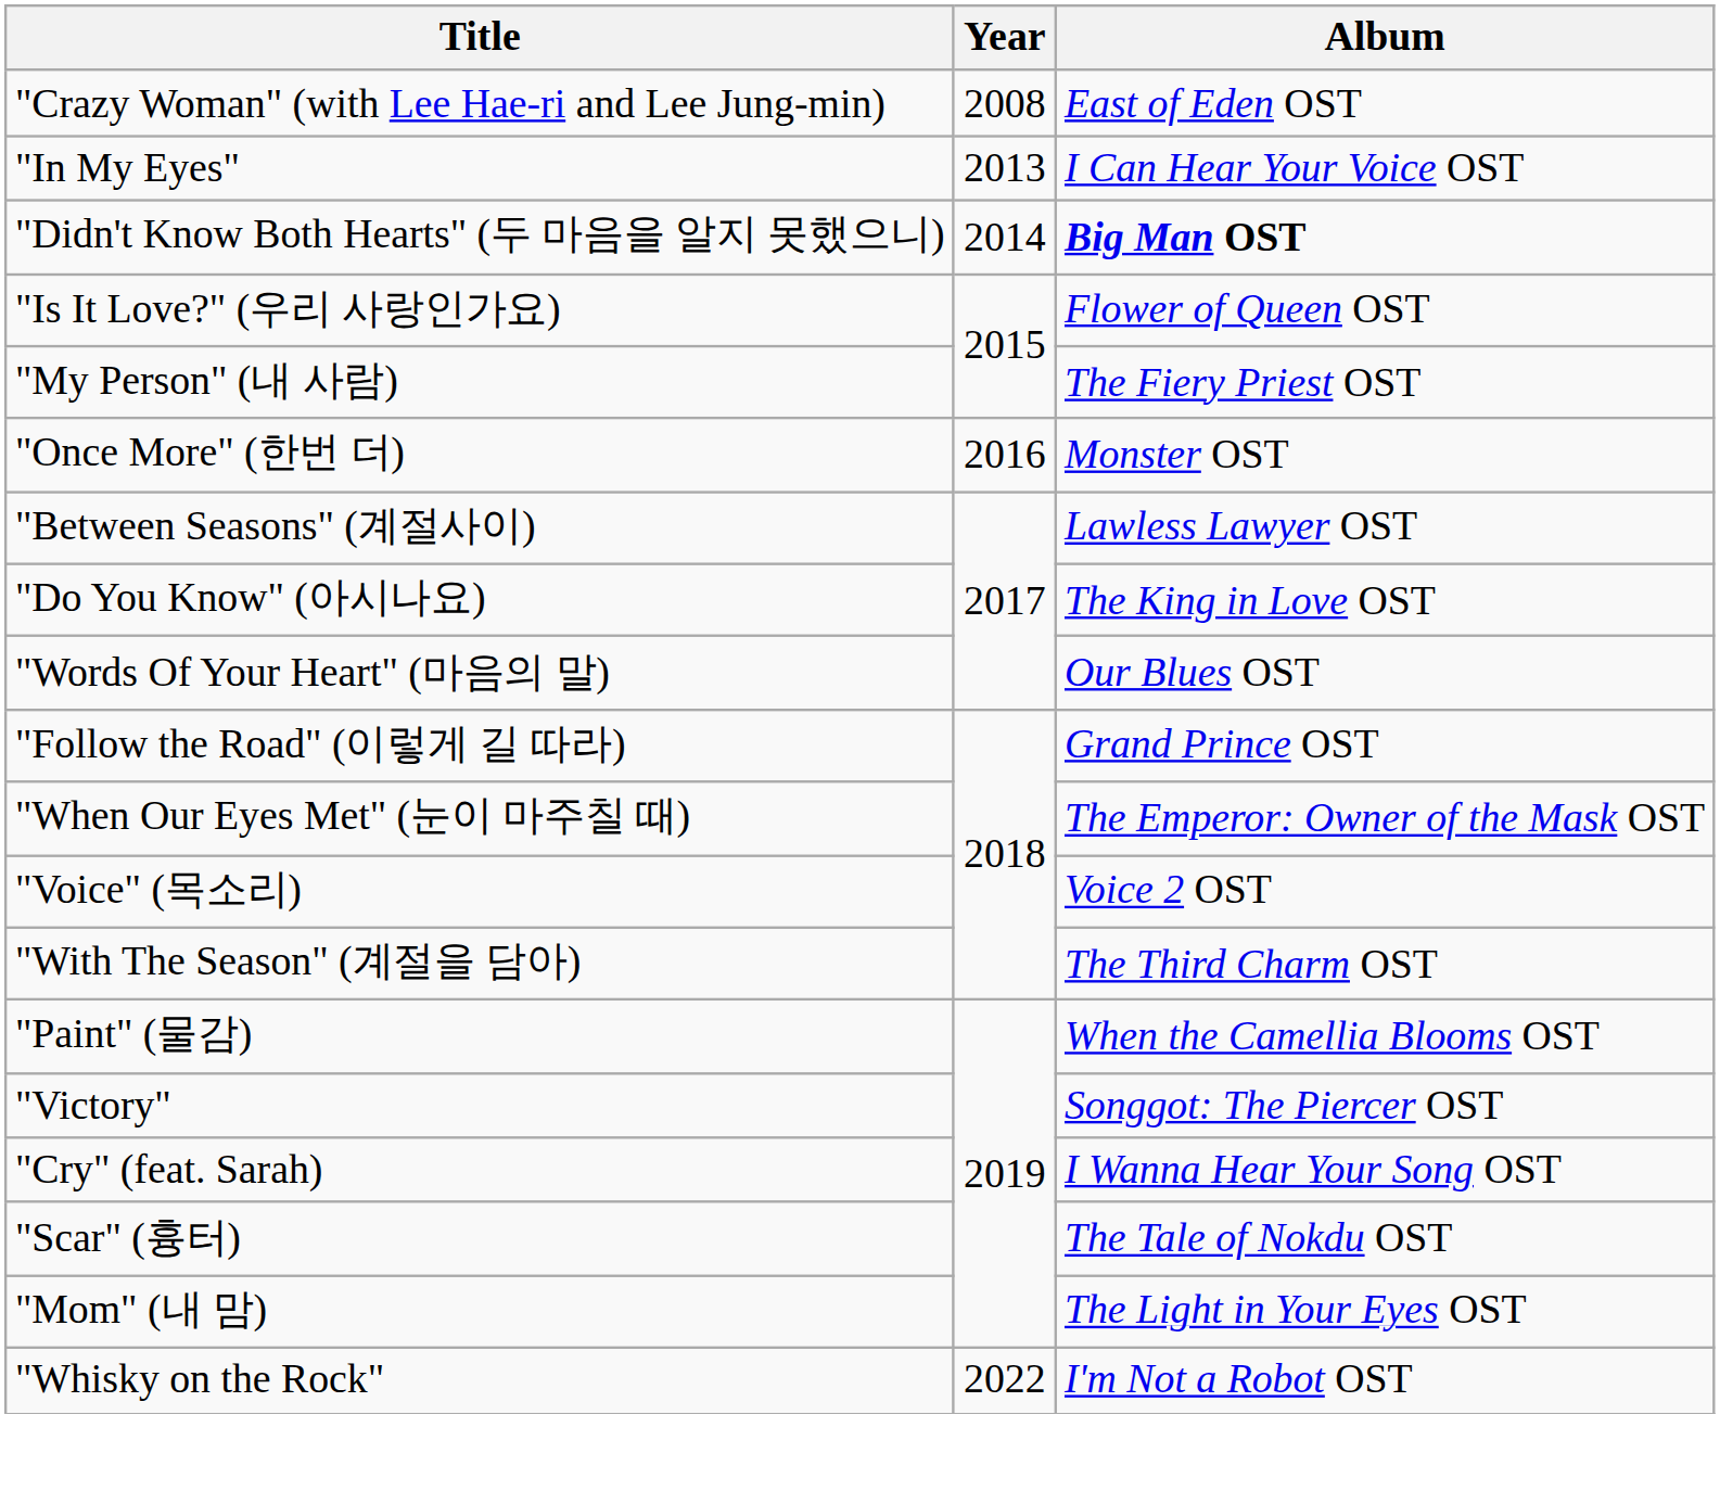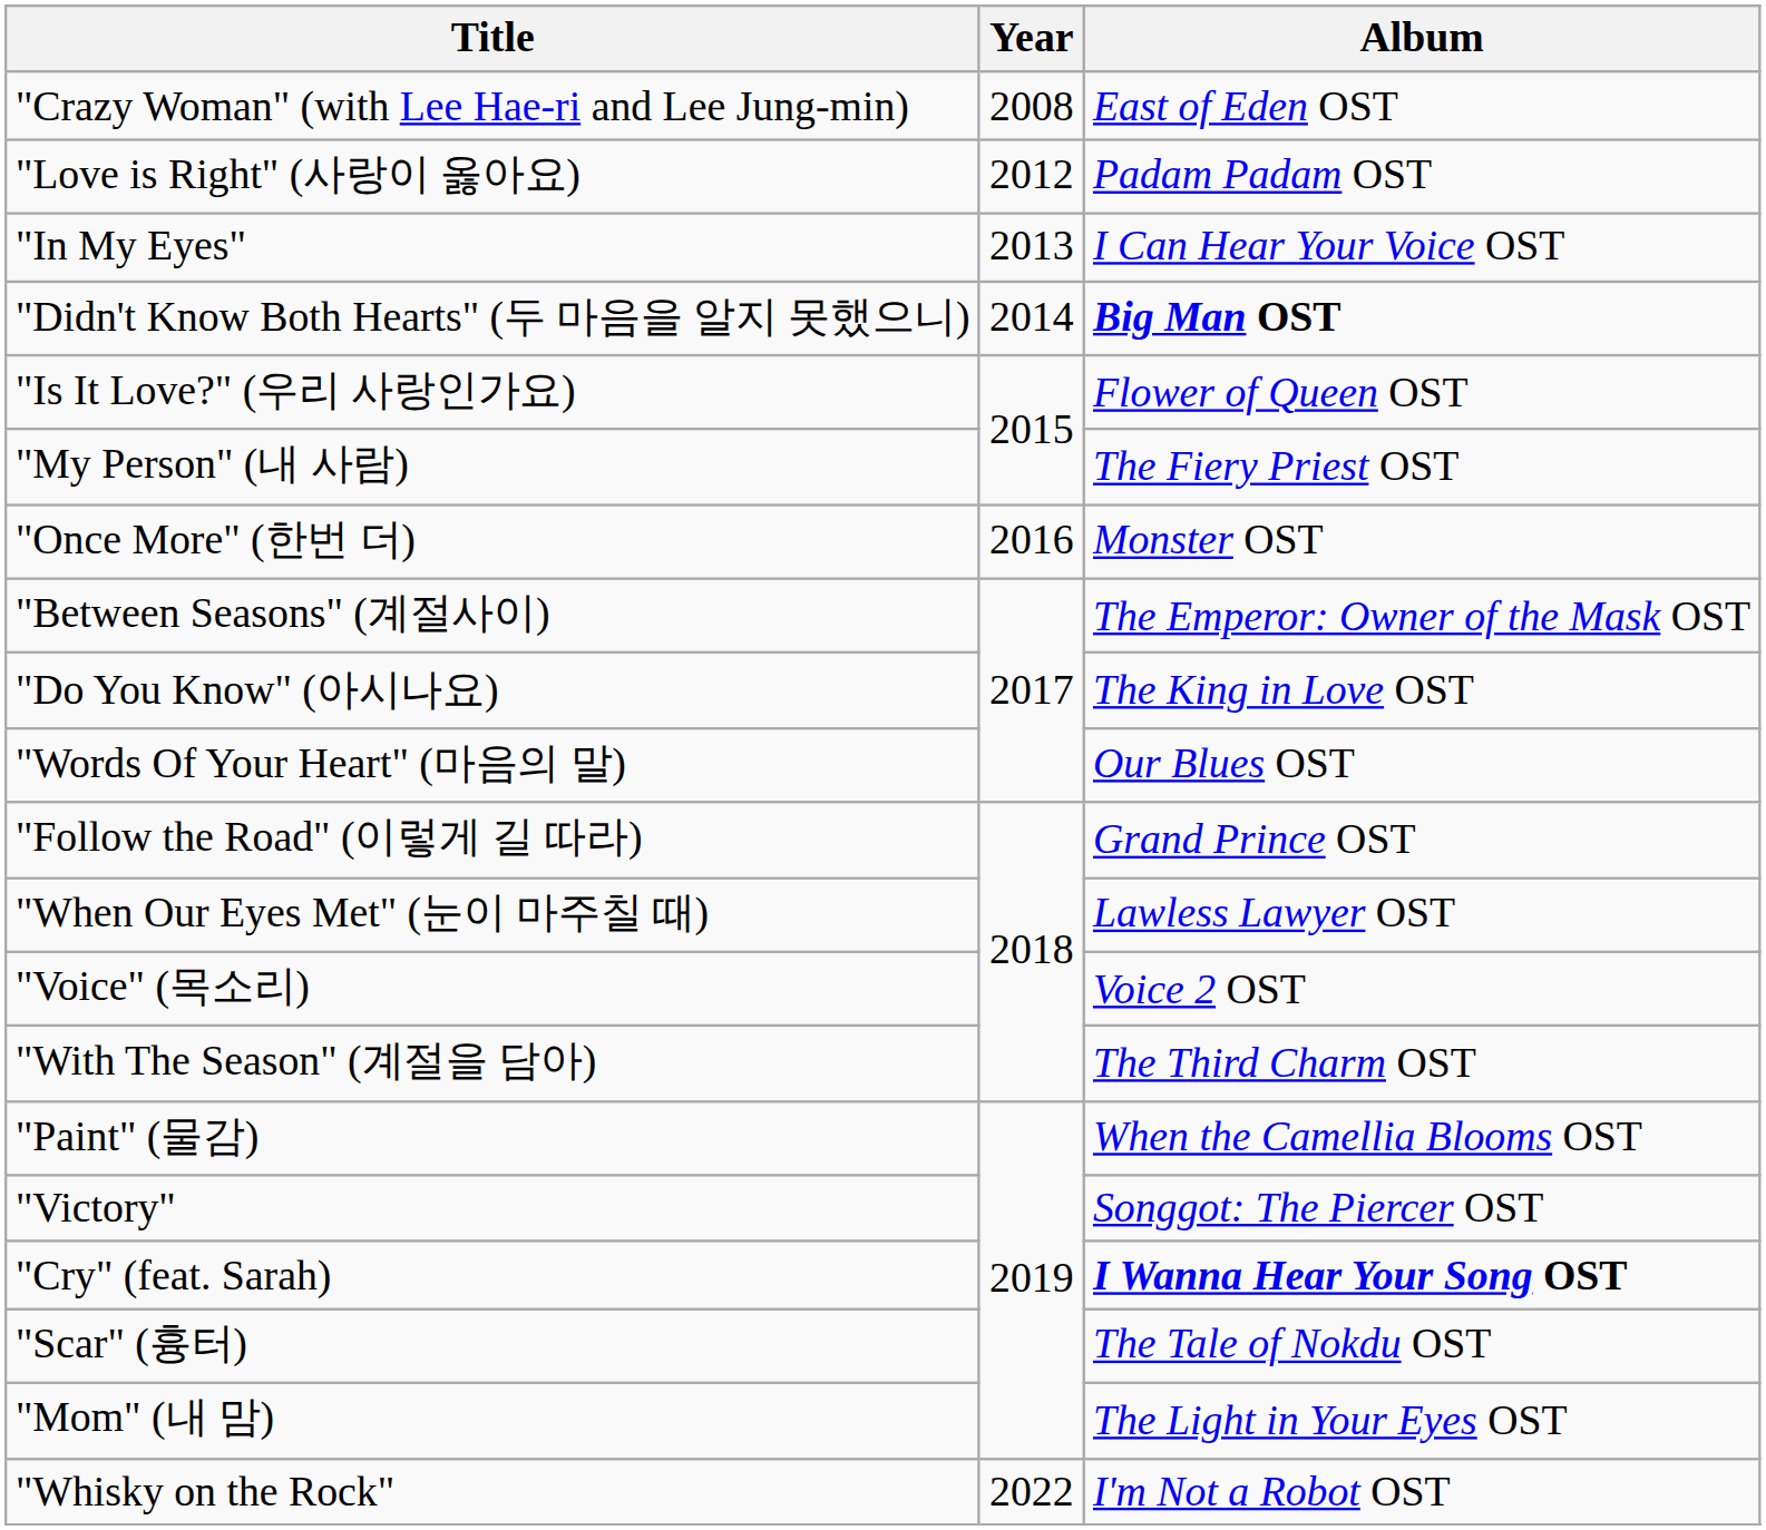+ row: "Love is Right" (사랑이 옳아요) | 2012 | Padam Padam OST
"Between Seasons" (계절사이) | Album: Lawless Lawyer OST -> The Emperor: Owner of the Mask OST
"When Our Eyes Met" (눈이 마주칠 때) | Album: The Emperor: Owner of the Mask OST -> Lawless Lawyer OST
"Cry" (feat. Sarah) | Album: normal -> bold
